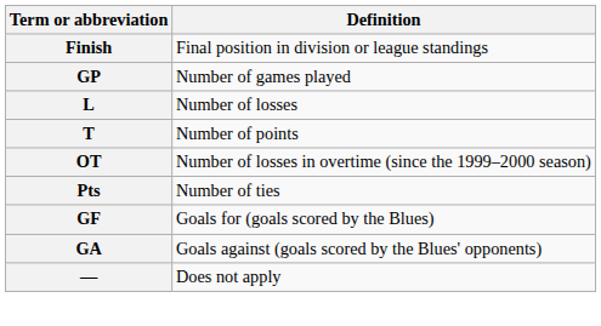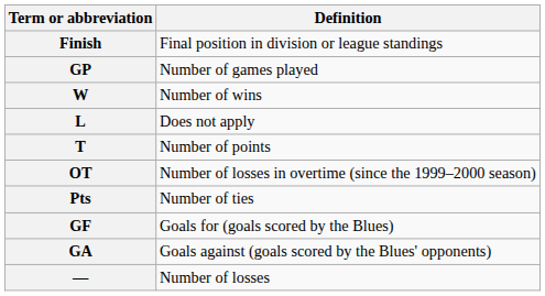+ row: W | Number of wins
L | Definition: Number of losses -> Does not apply
— | Definition: Does not apply -> Number of losses
